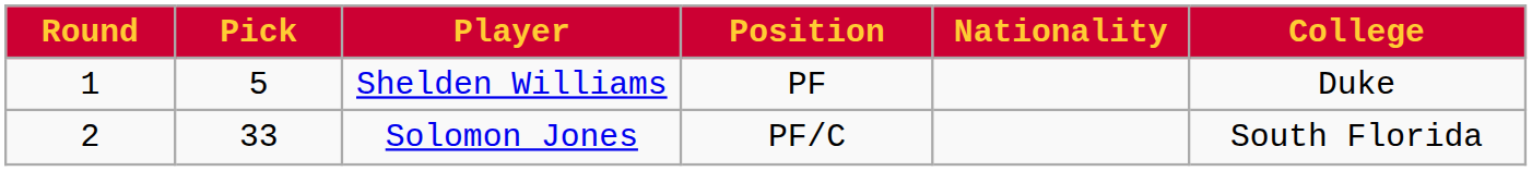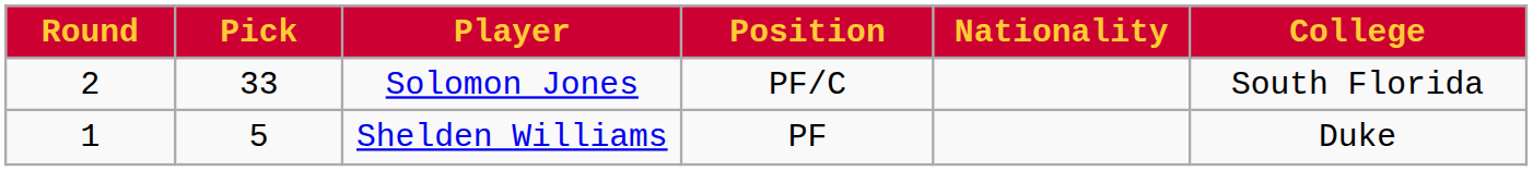rows swapped: Shelden Williams <-> Solomon Jones
